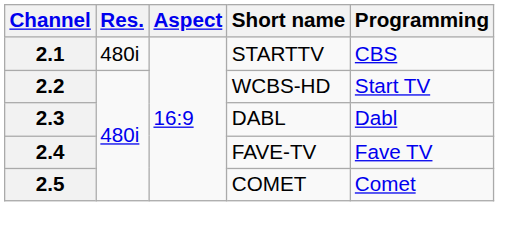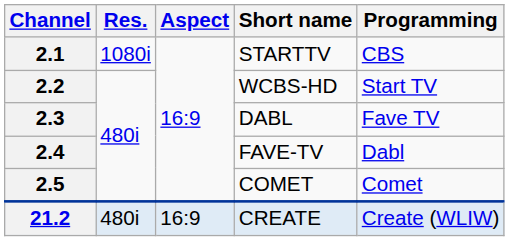2.1 | Res.: 480i -> 1080i
2.3 | Programming: Dabl -> Fave TV
2.4 | Programming: Fave TV -> Dabl
+ row: 21.2 | 480i | 16:9 | CREATE | Create (WLIW)
